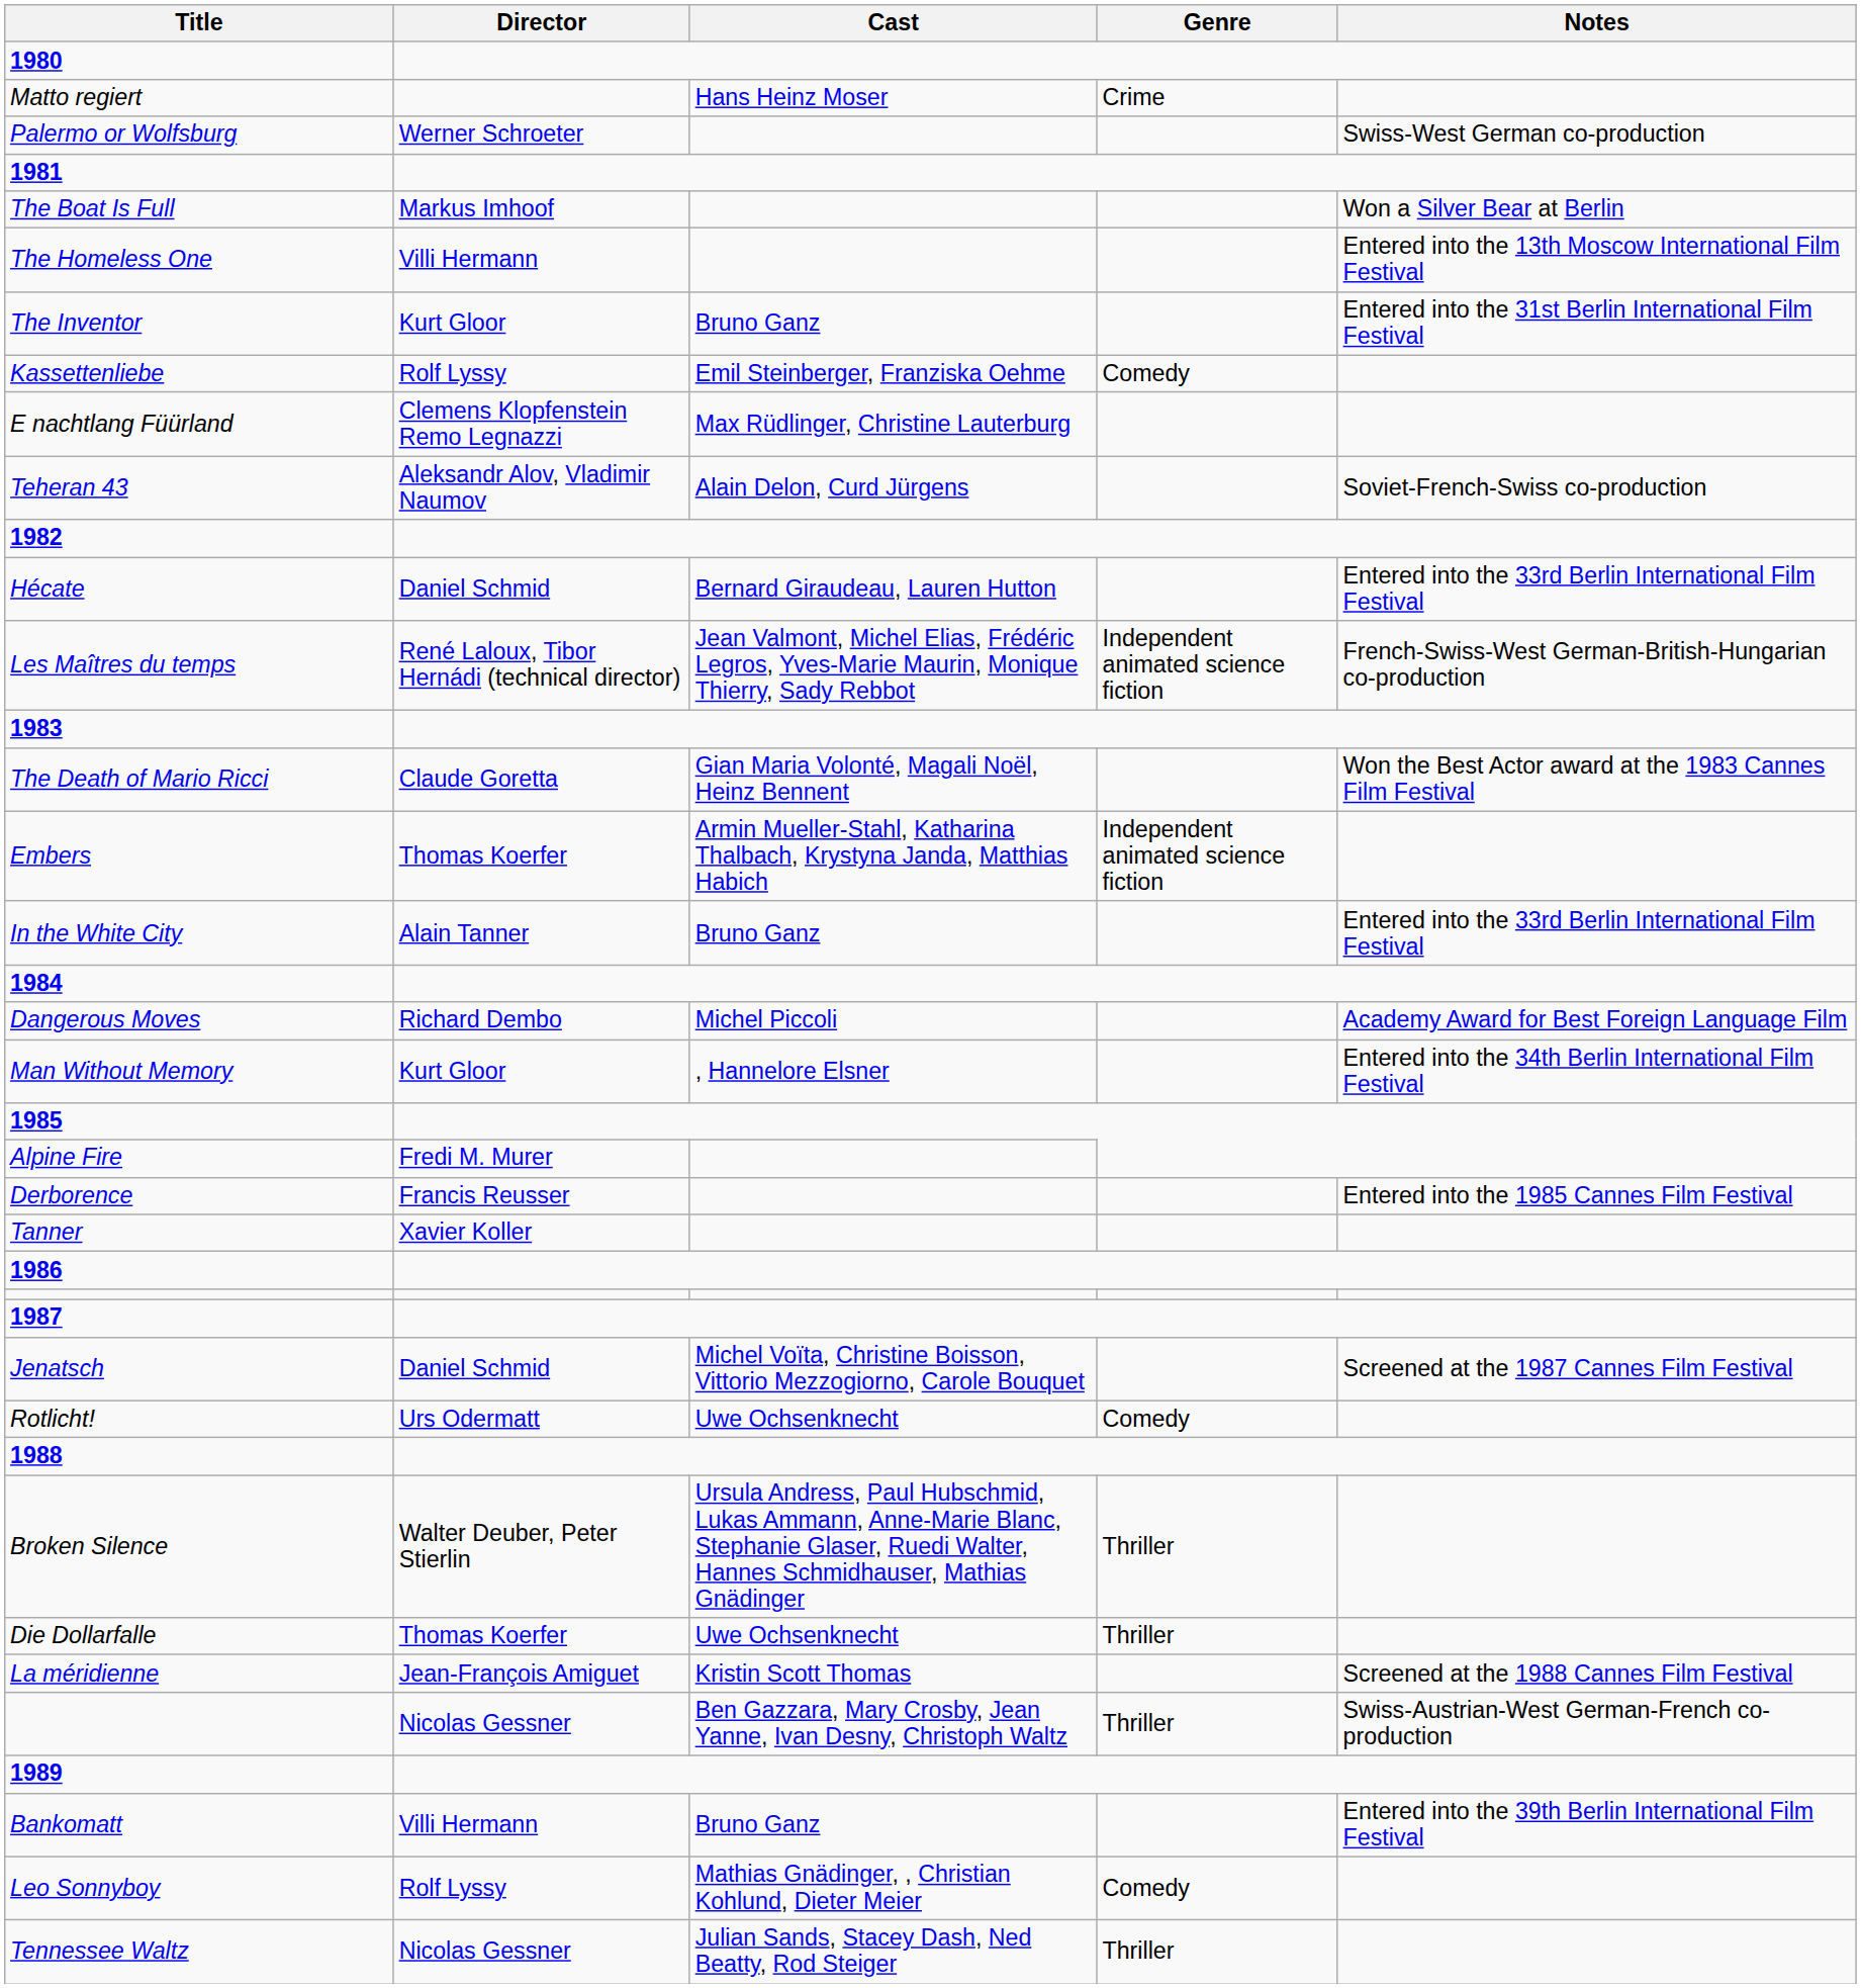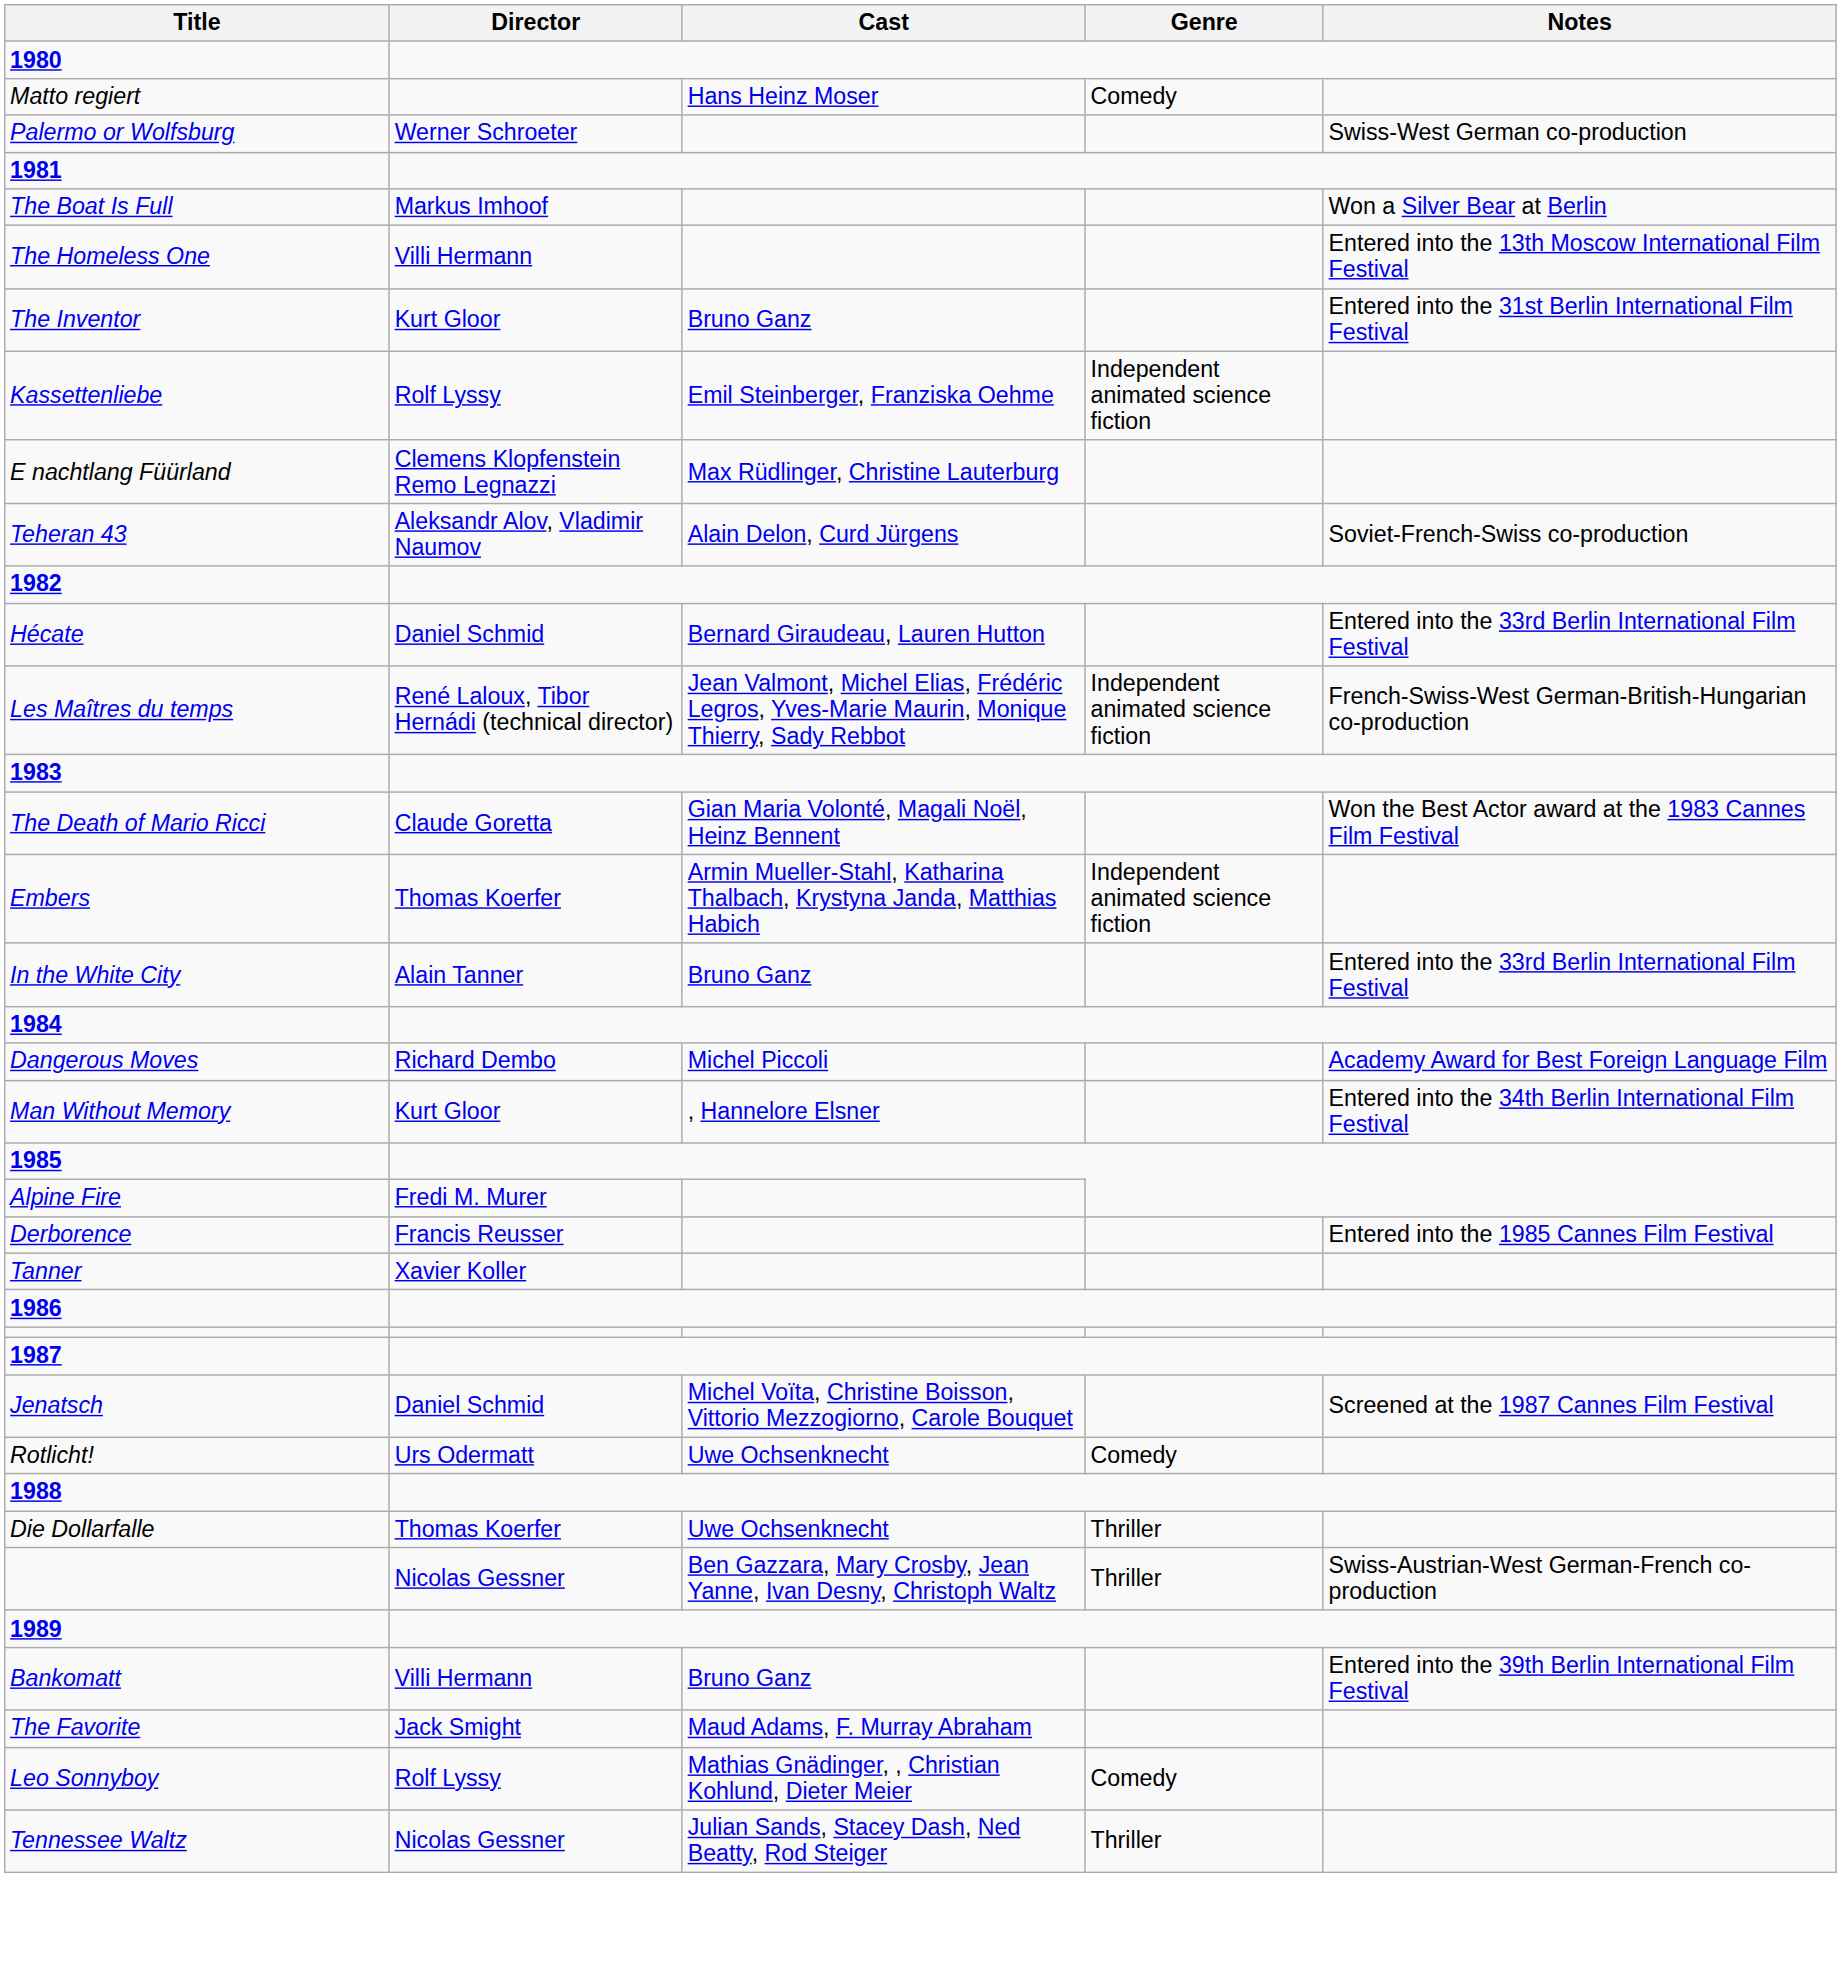Matto regiert | Genre: Crime -> Comedy
Kassettenliebe | Genre: Comedy -> Independent animated science fiction
- row: Broken Silence | Walter Deuber, Peter Stierlin | Ursula Andress, Paul Hubschmid, Lukas Ammann, Anne-Marie Blanc, Stephanie Glaser, Ruedi Walter, Hannes Schmidhauser, Mathias Gnädinger | Thriller
- row: La méridienne | Jean-François Amiguet | Kristin Scott Thomas | Screened at the 1988 Cannes Film Festival
+ row: The Favorite | Jack Smight | Maud Adams, F. Murray Abraham
